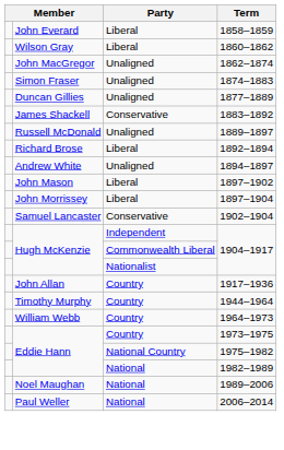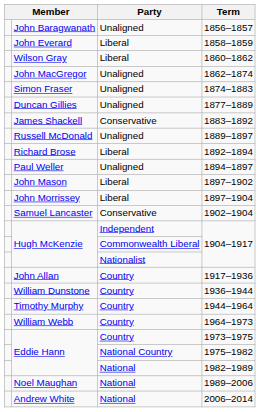+ row: John Baragwanath | Unaligned | 1856–1857
1894–1897 | column 2: Andrew White -> Paul Weller
+ row: William Dunstone | Country | 1936–1944
2006–2014 | column 2: Paul Weller -> Andrew White
